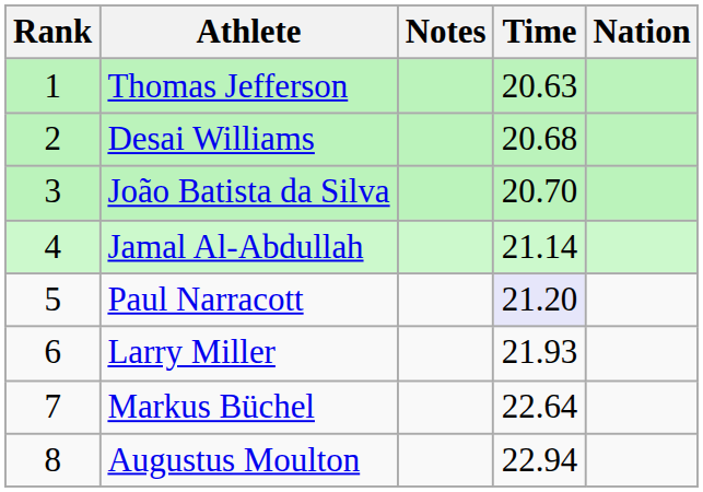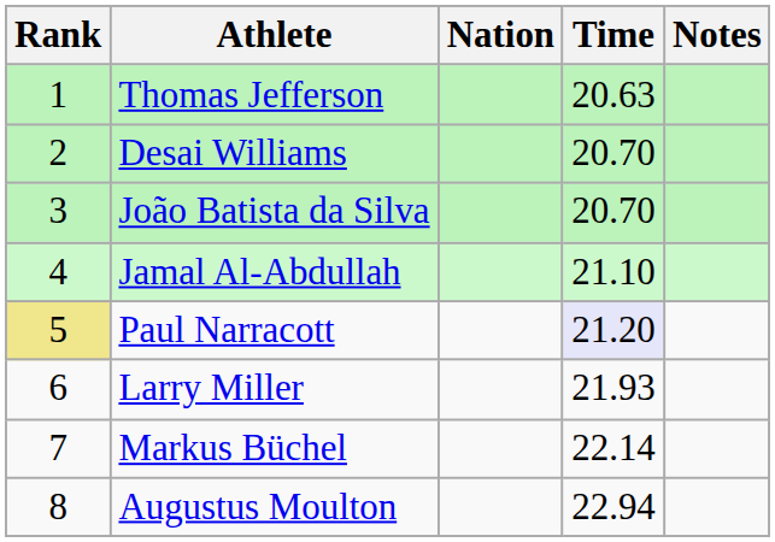columns swapped: Nation <-> Notes
Desai Williams | Time: 20.68 -> 20.70
Jamal Al-Abdullah | Time: 21.14 -> 21.10
Paul Narracott | Rank: no background -> khaki background
Markus Büchel | Time: 22.64 -> 22.14
